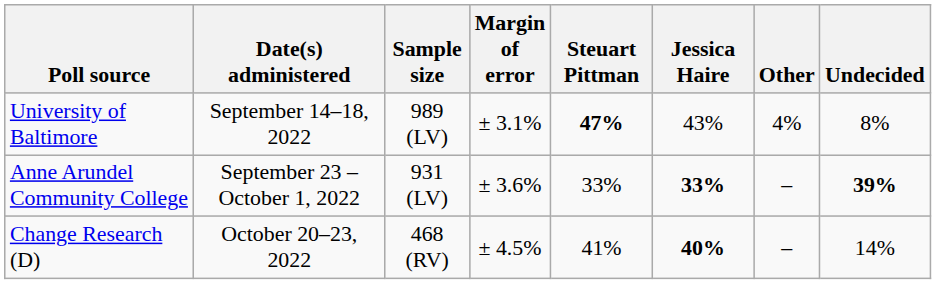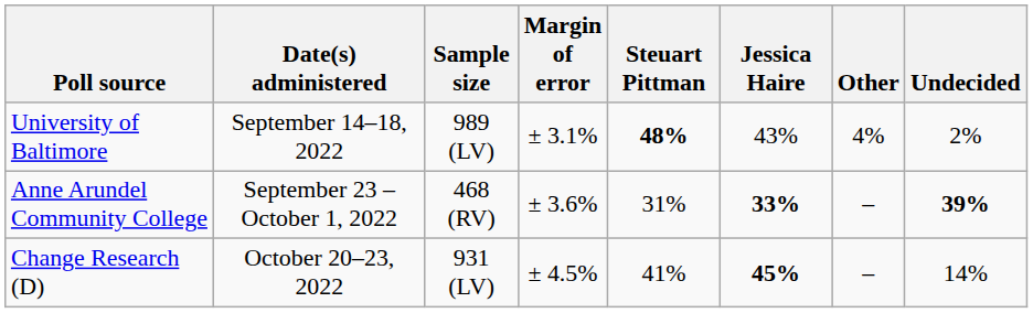University of Baltimore | Steuart Pittman: 47% -> 48%
University of Baltimore | Undecided: 8% -> 2%
Anne Arundel Community College | Sample size: 931 (LV) -> 468 (RV)
Anne Arundel Community College | Steuart Pittman: 33% -> 31%
Change Research (D) | Sample size: 468 (RV) -> 931 (LV)
Change Research (D) | Jessica Haire: 40% -> 45%
